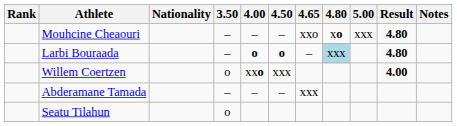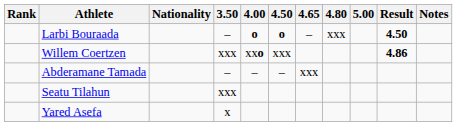- row: Mouhcine Cheaouri | – | – | – | xxo | xo | xxx | 4.80
Larbi Bouraada | 4.80: lightblue background -> no background
Larbi Bouraada | Result: 4.80 -> 4.50
Willem Coertzen | 3.50: o -> xxx
Willem Coertzen | Result: 4.00 -> 4.86
Seatu Tilahun | 3.50: o -> xxx
+ row: Yared Asefa | x
